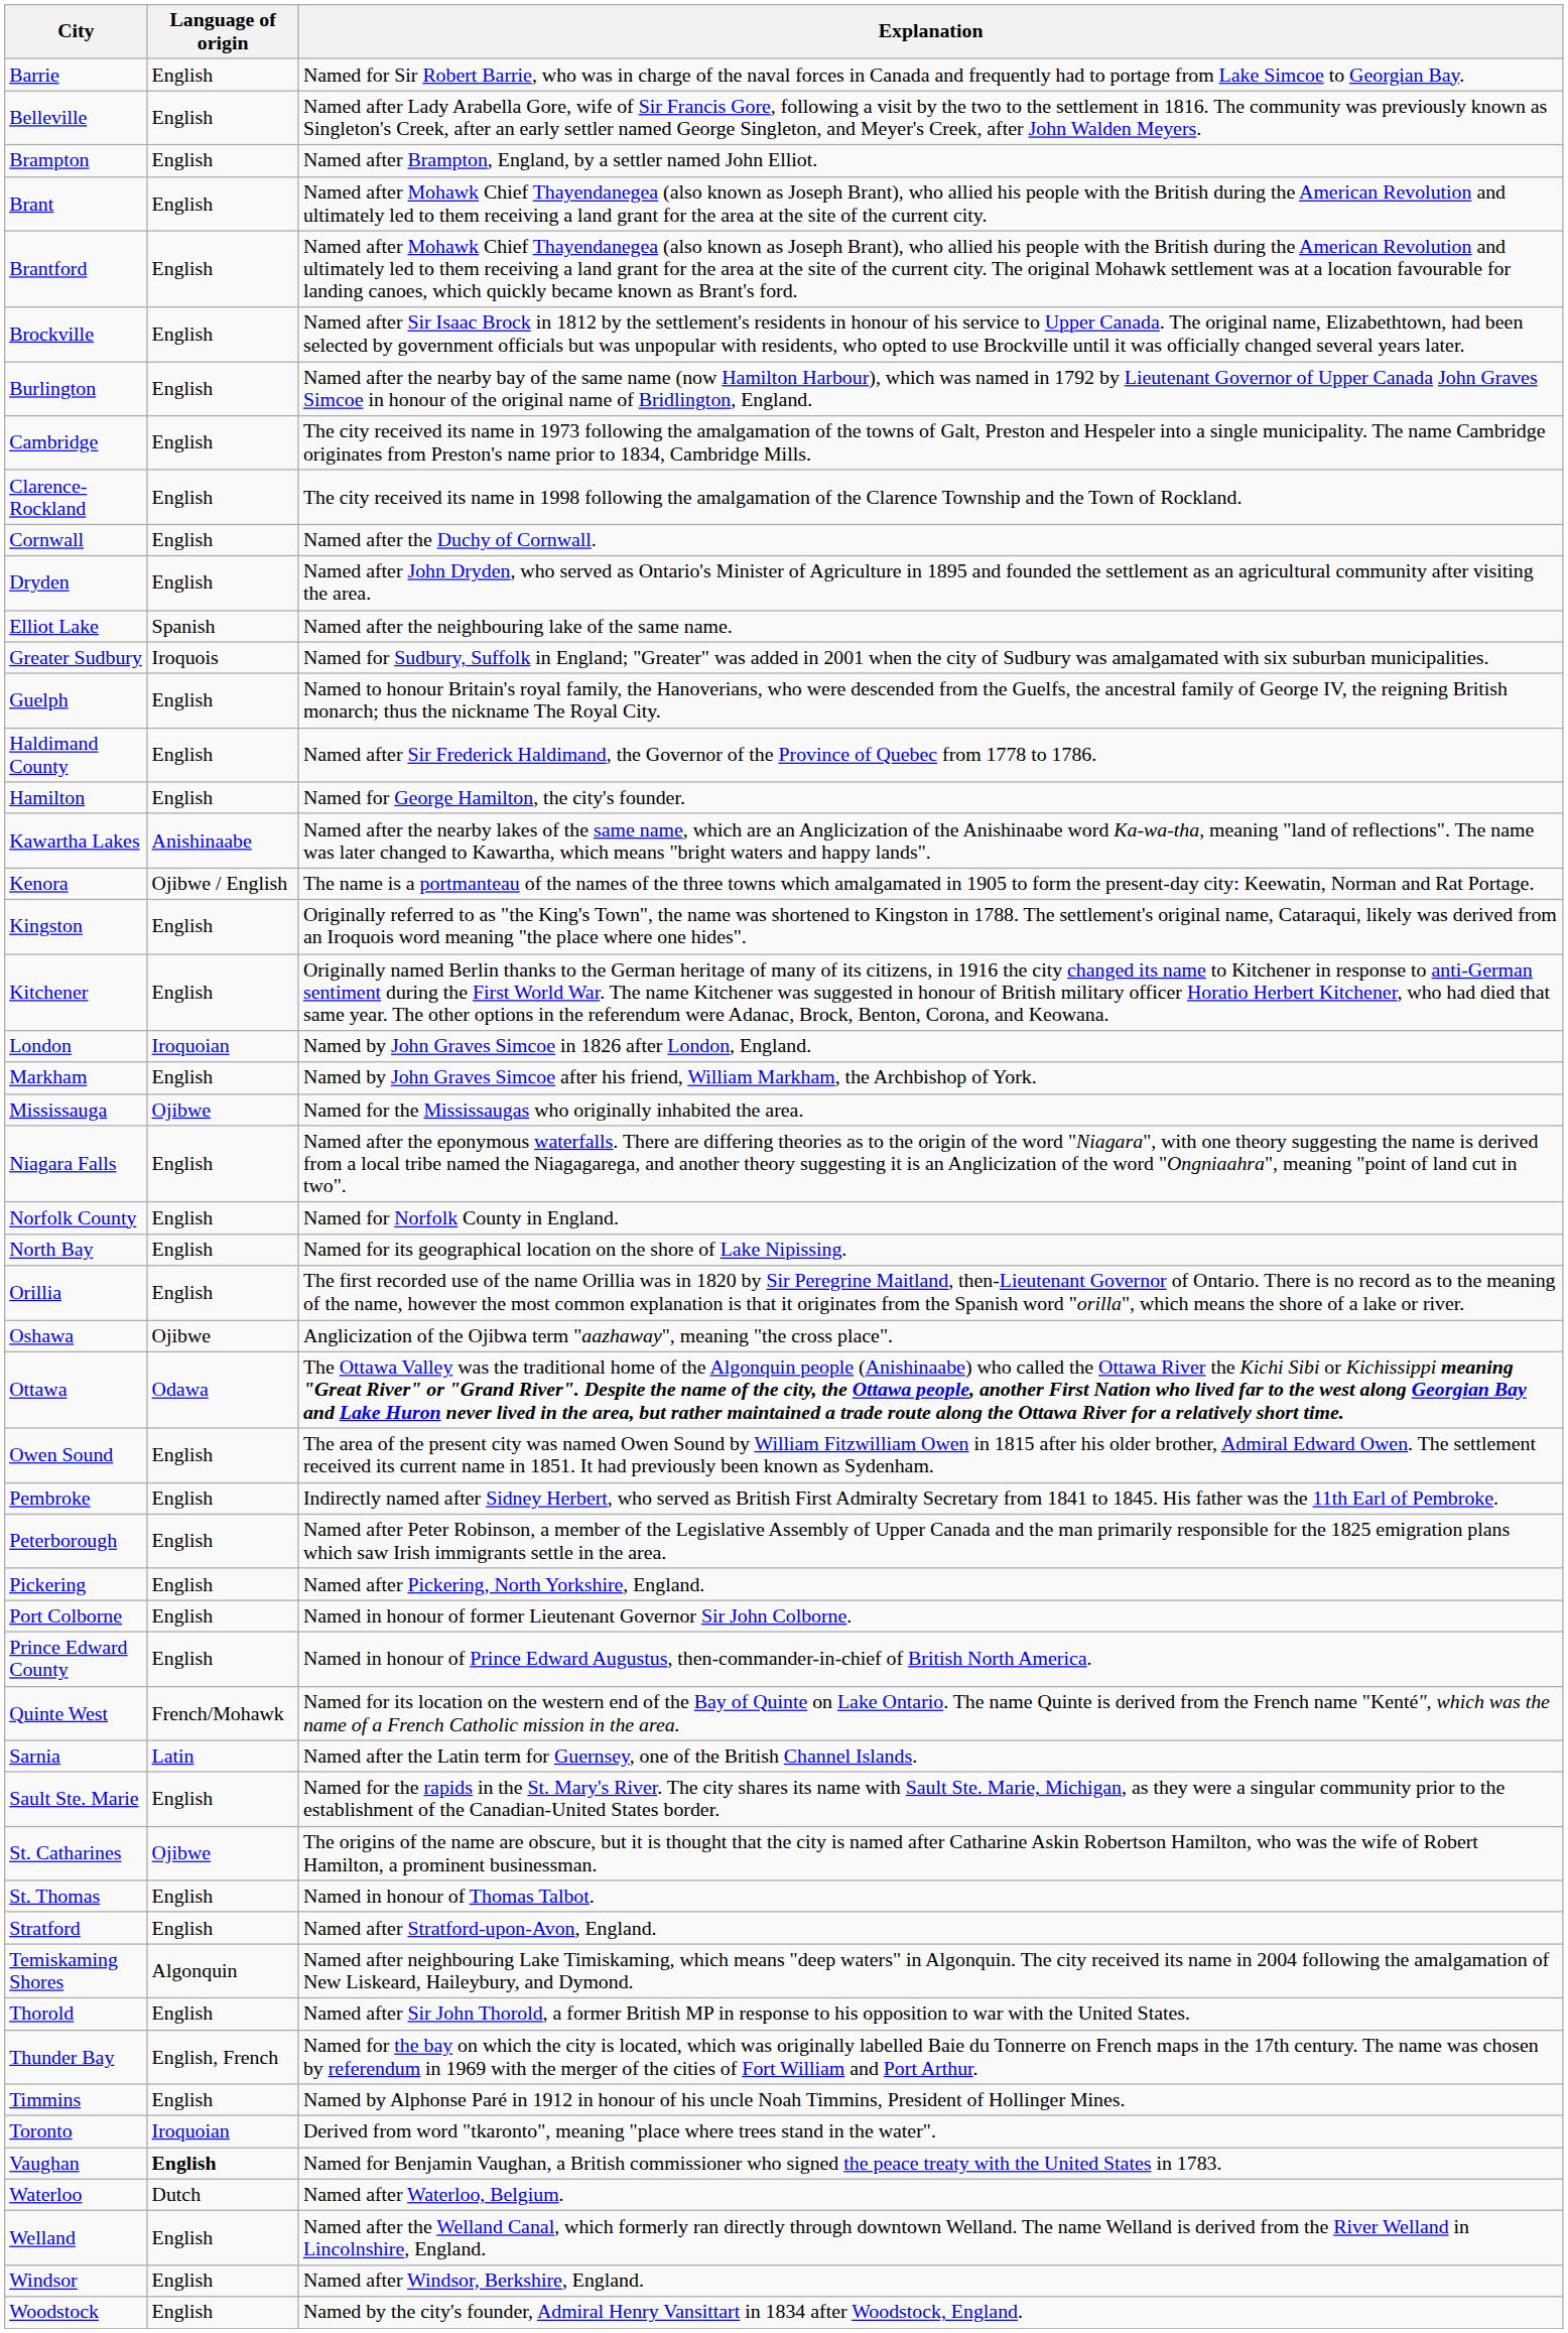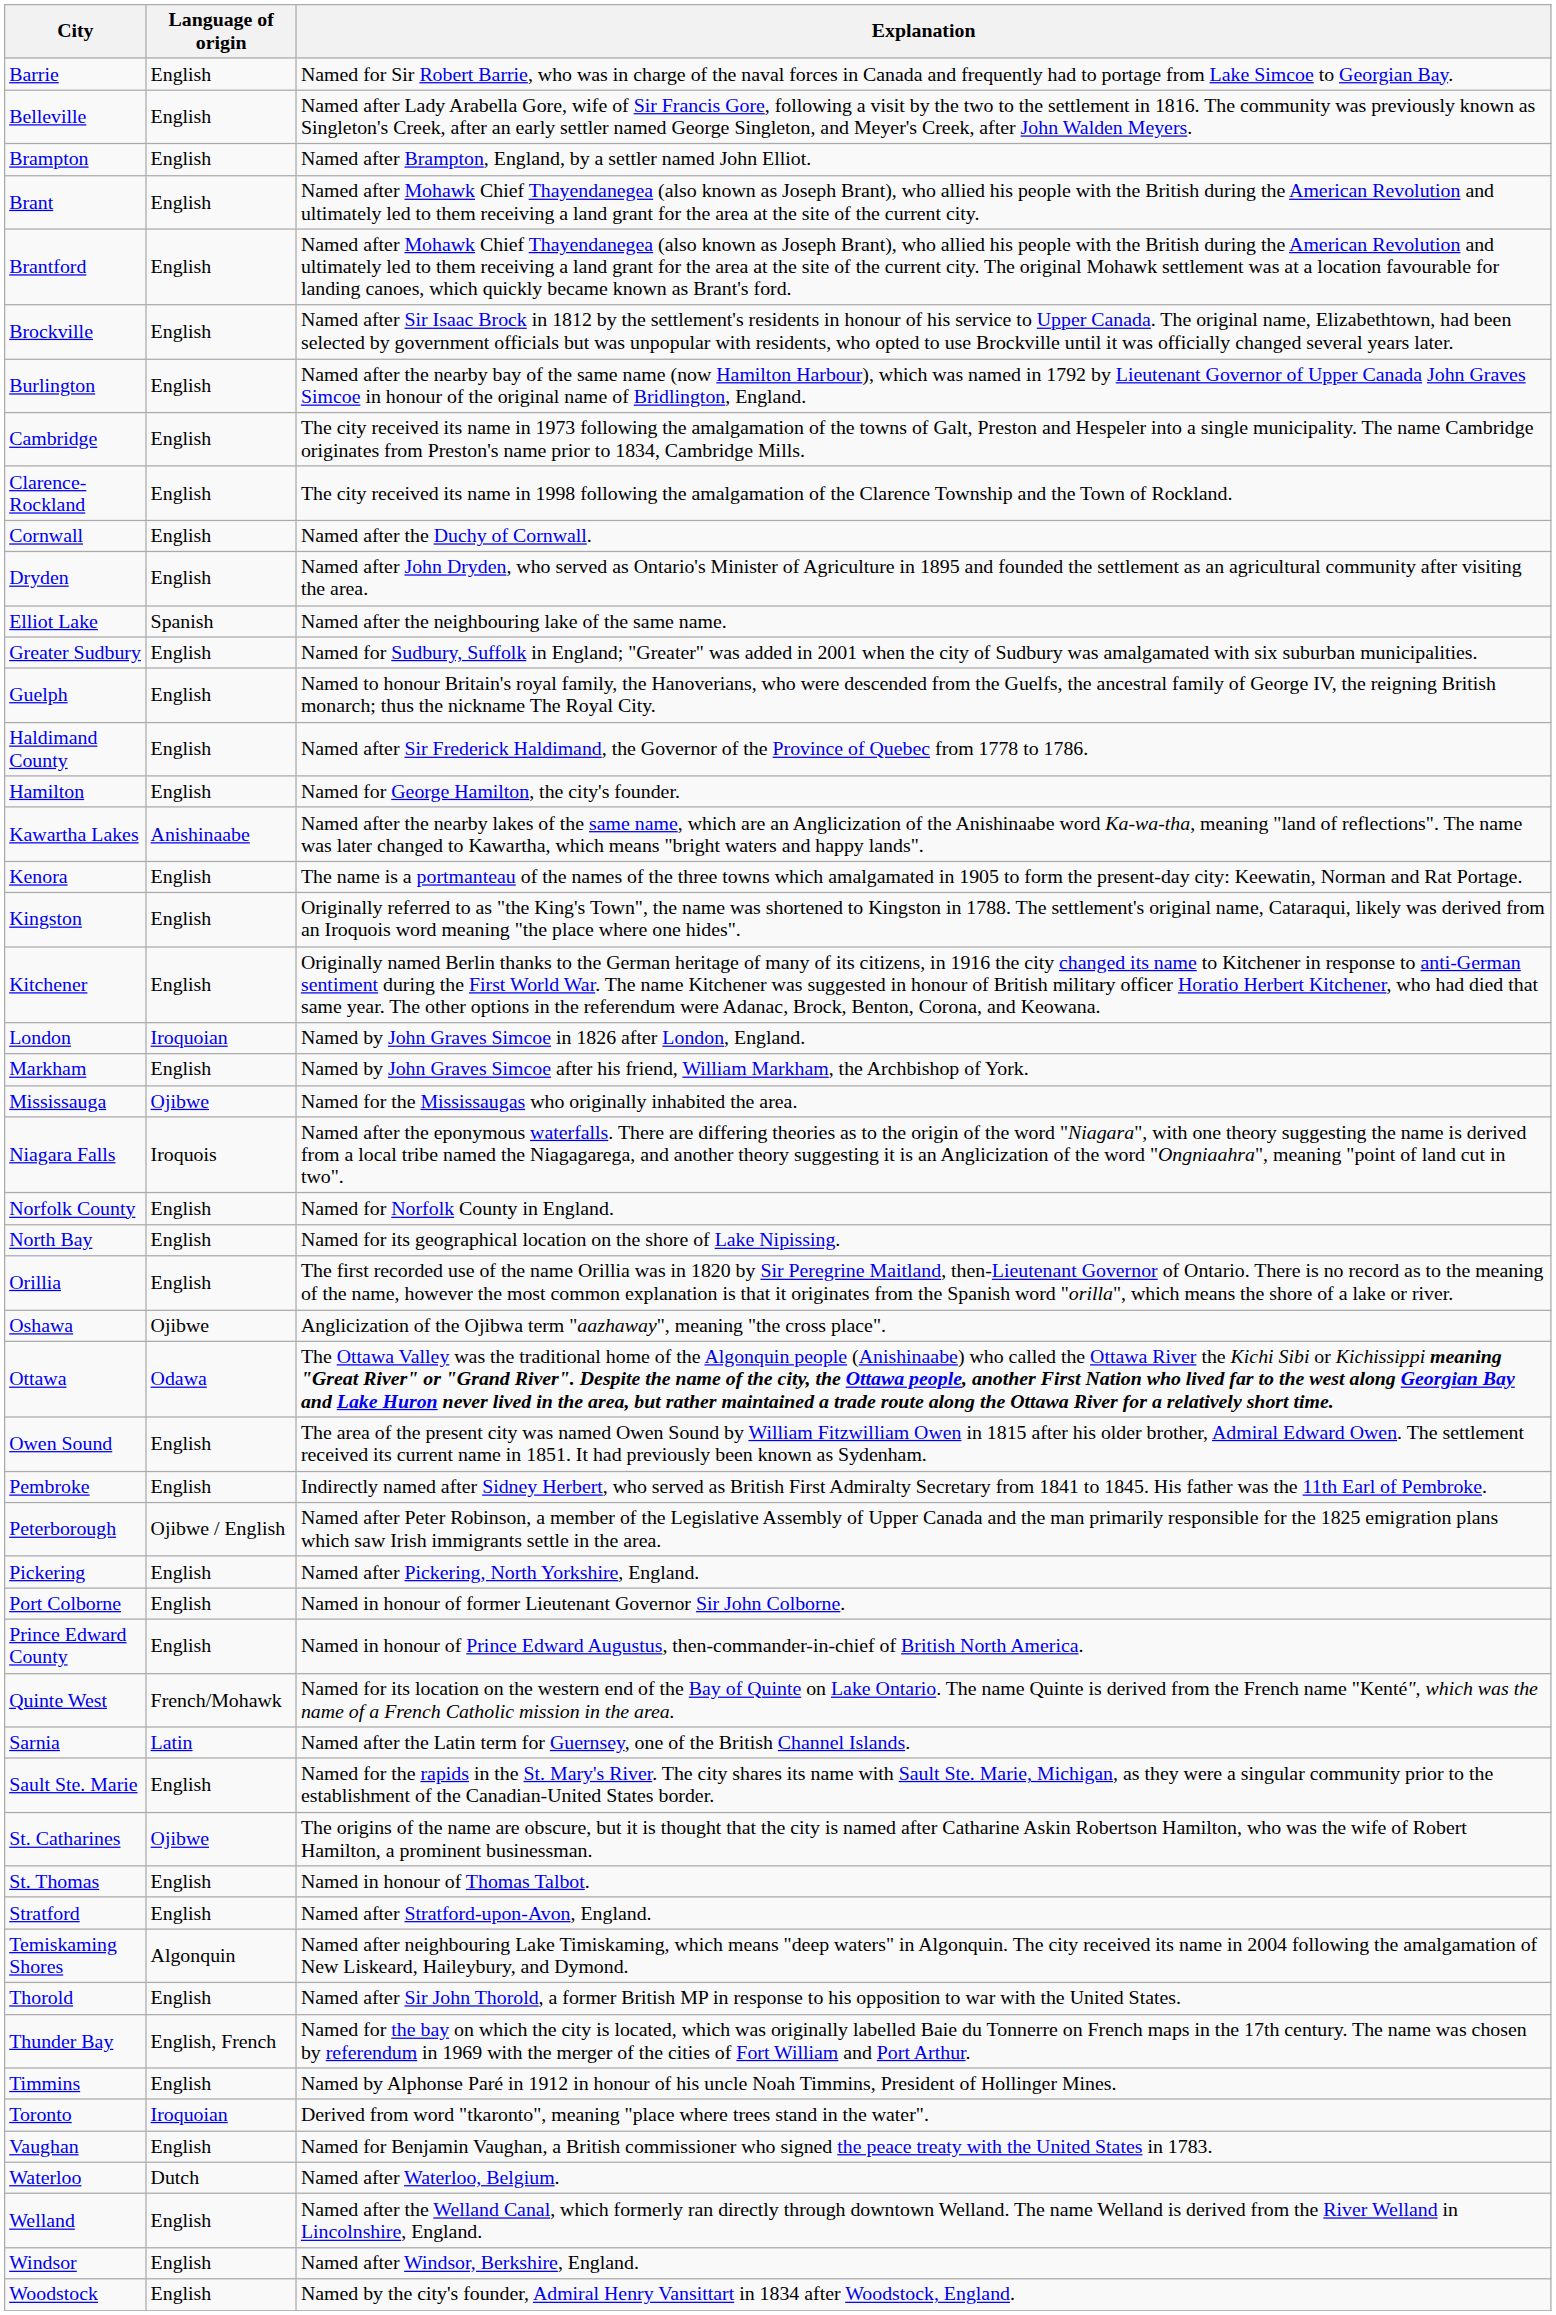Greater Sudbury | Language of origin: Iroquois -> English
Kenora | Language of origin: Ojibwe / English -> English
Niagara Falls | Language of origin: English -> Iroquois
Peterborough | Language of origin: English -> Ojibwe / English
Vaughan | Language of origin: bold -> normal
